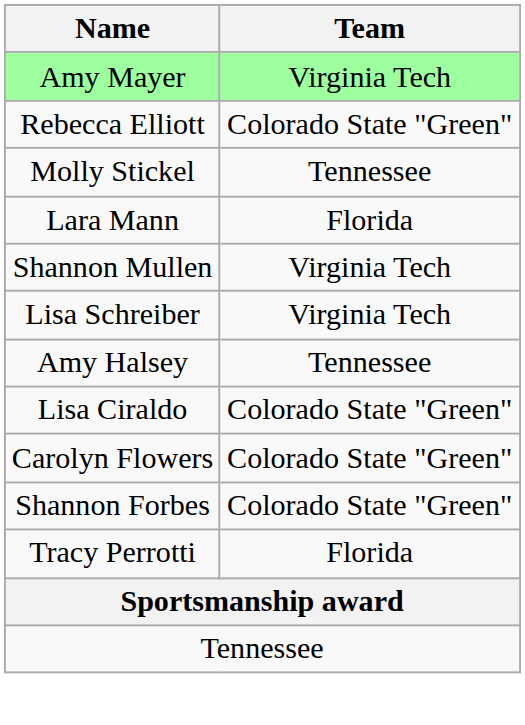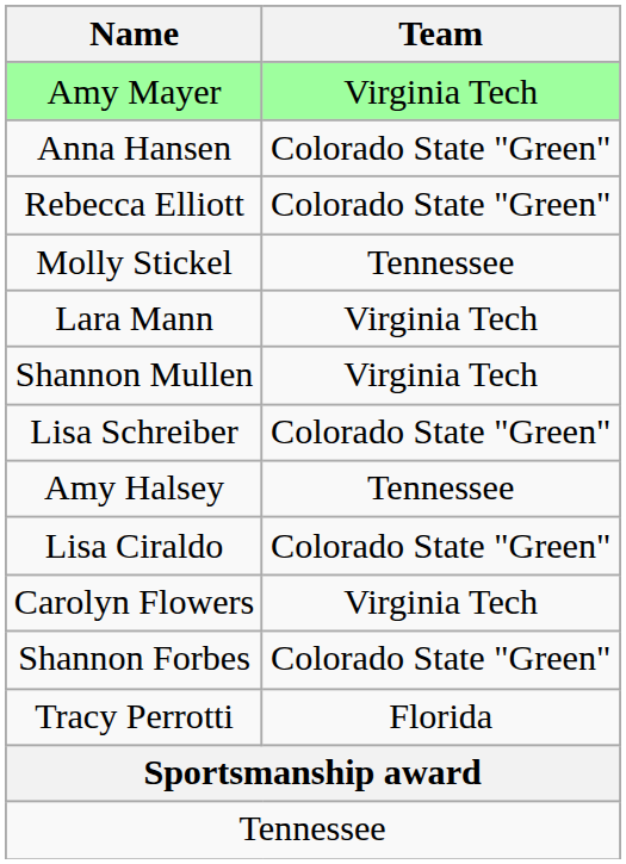+ row: Anna Hansen | Colorado State "Green"
Lara Mann | Team: Florida -> Virginia Tech
Lisa Schreiber | Team: Virginia Tech -> Colorado State "Green"
Carolyn Flowers | Team: Colorado State "Green" -> Virginia Tech
